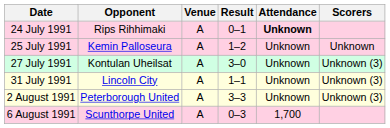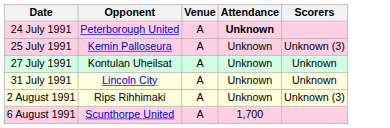- column: Result | 0–1 | 1–2 | 3–0 | 1–1 | 3–3 | 0–3
24 July 1991 | Opponent: Rips Rihhimaki -> Peterborough United
25 July 1991 | Scorers: Unknown -> Unknown (3)
27 July 1991 | Scorers: Unknown (3) -> Unknown
31 July 1991 | Scorers: Unknown (3) -> Unknown
2 August 1991 | Opponent: Peterborough United -> Rips Rihhimaki
